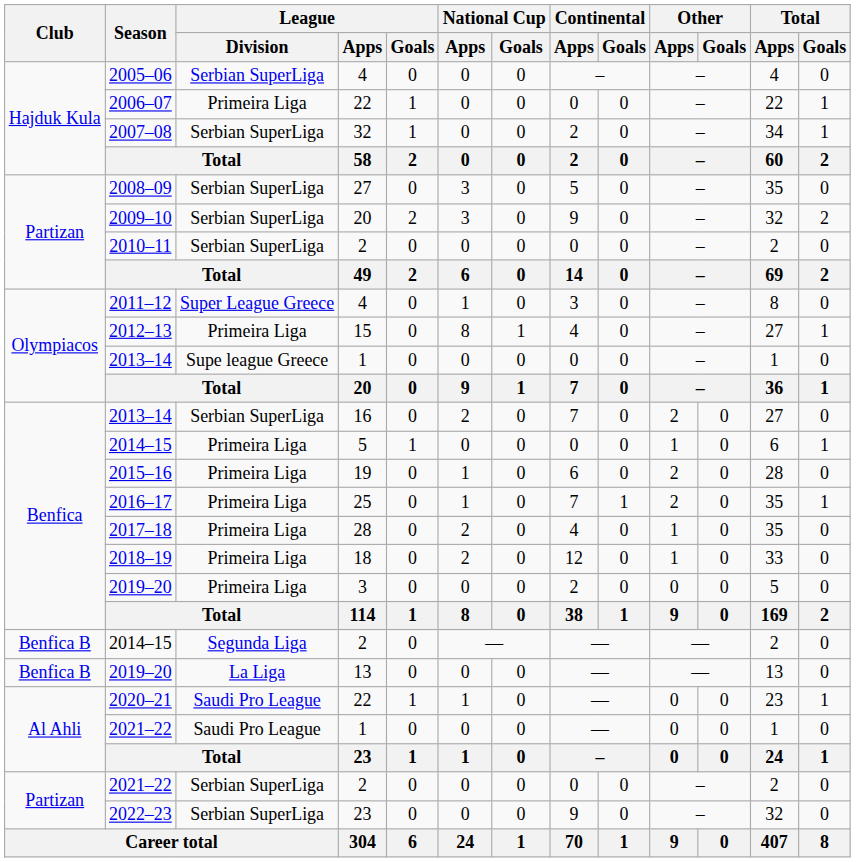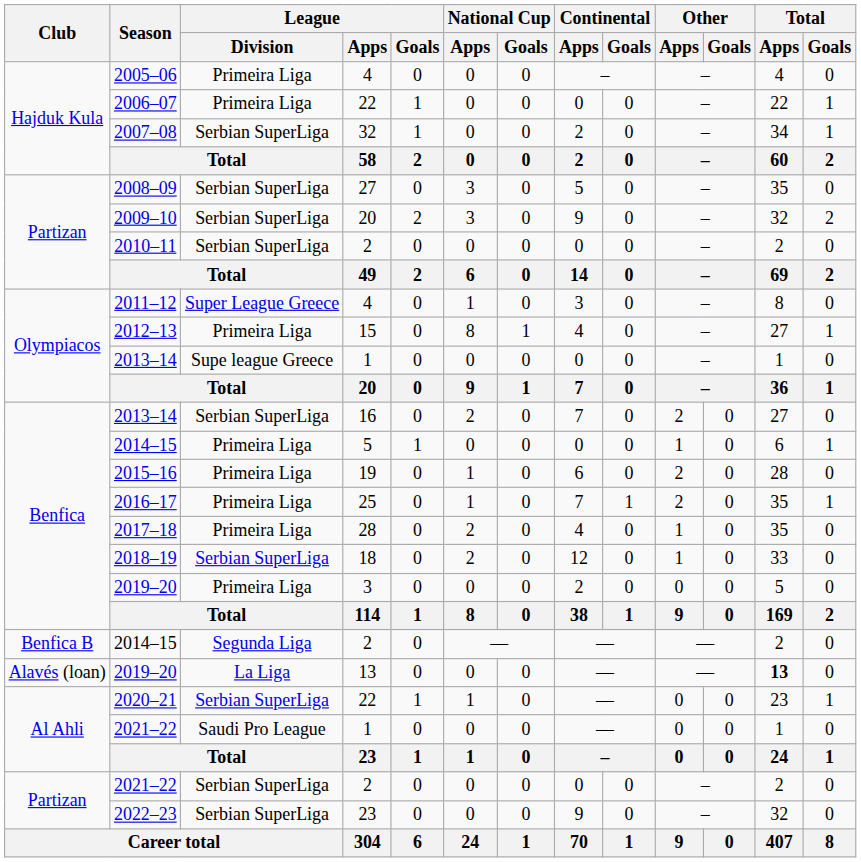2005–06 | League / Division: Serbian SuperLiga -> Primeira Liga
2018–19 | League / Division: Primeira Liga -> Serbian SuperLiga
2019–20 / 13 | Club: Benfica B -> Alavés (loan)
2019–20 / 13 | Total / Apps: normal -> bold
2020–21 | League / Division: Saudi Pro League -> Serbian SuperLiga
